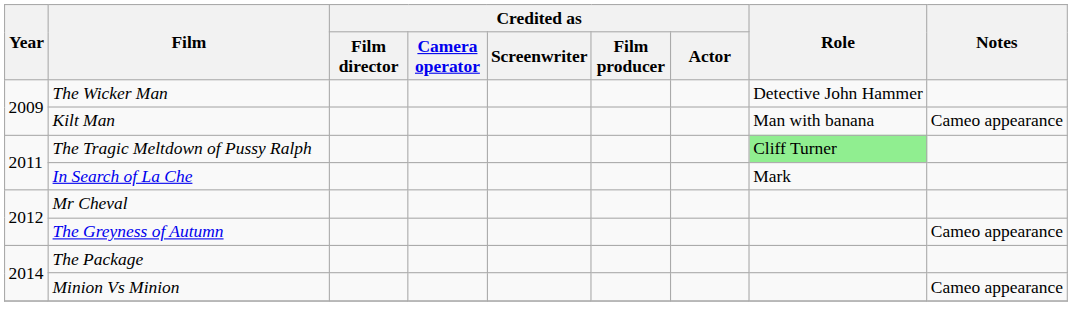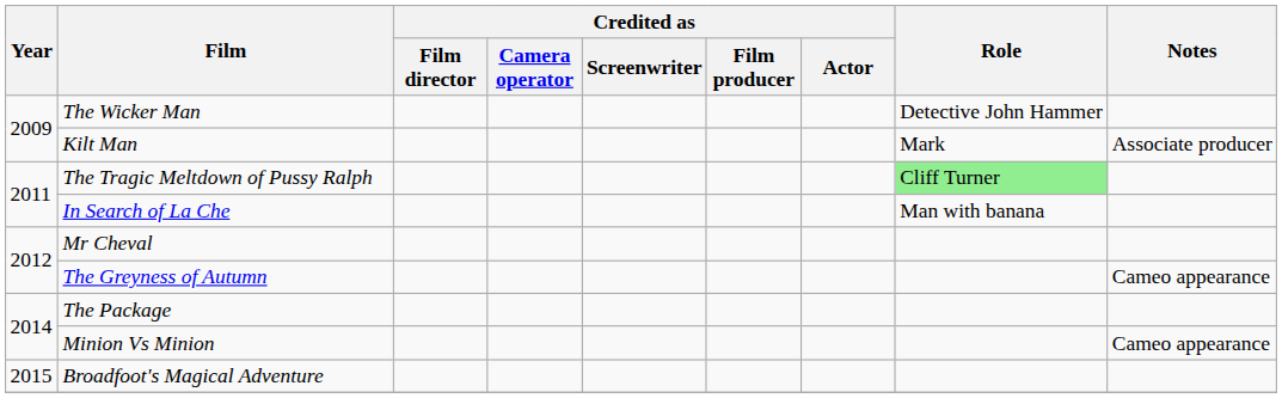Kilt Man | Role: Man with banana -> Mark
Kilt Man | Notes: Cameo appearance -> Associate producer
In Search of La Che | Role: Mark -> Man with banana
+ row: 2015 | Broadfoot's Magical Adventure
